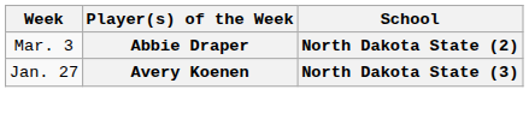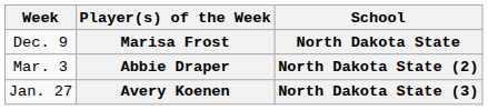+ row: Dec. 9 | Marisa Frost | North Dakota State
